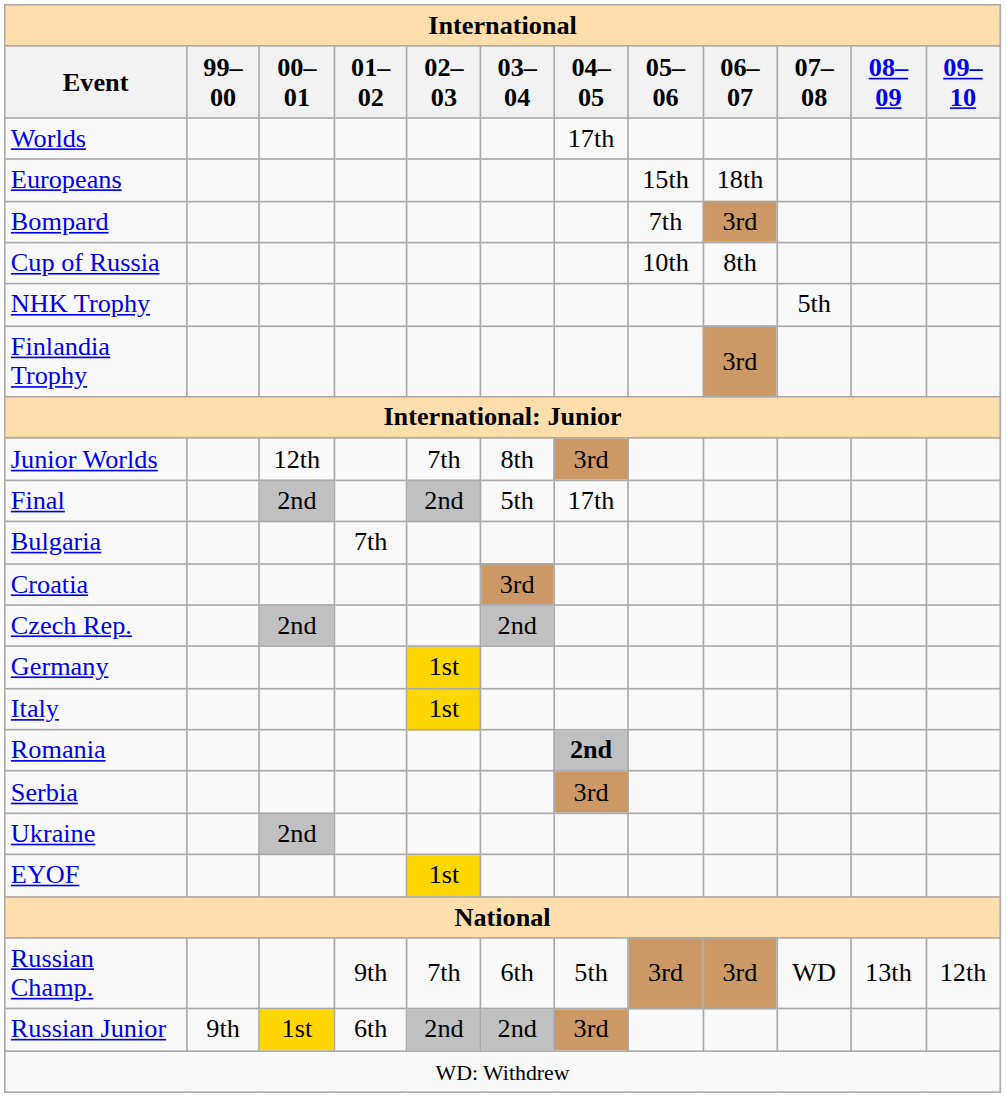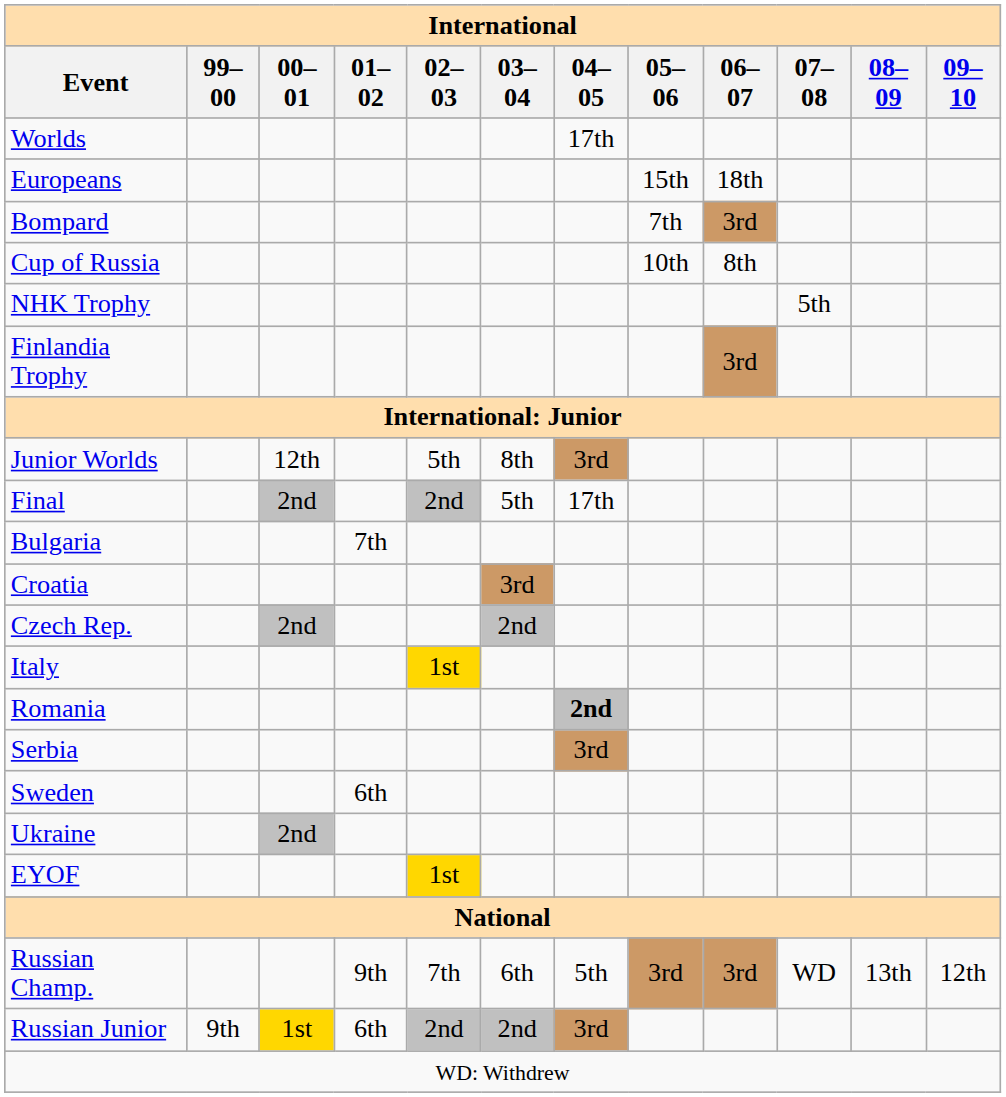Junior Worlds | 02–03: 7th -> 5th
- row: Germany | 1st
+ row: Sweden | 6th
